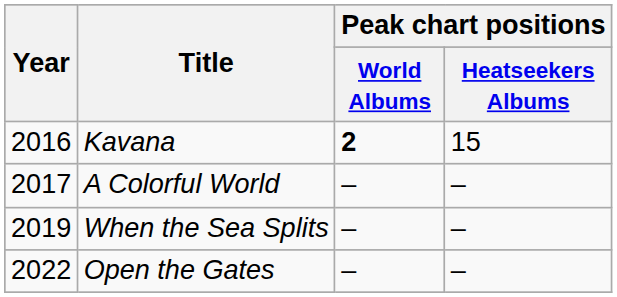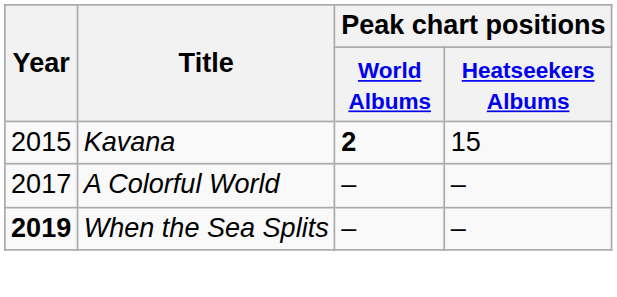Kavana | Year: 2016 -> 2015
When the Sea Splits | Year: normal -> bold
- row: 2022 | Open the Gates | – | –
